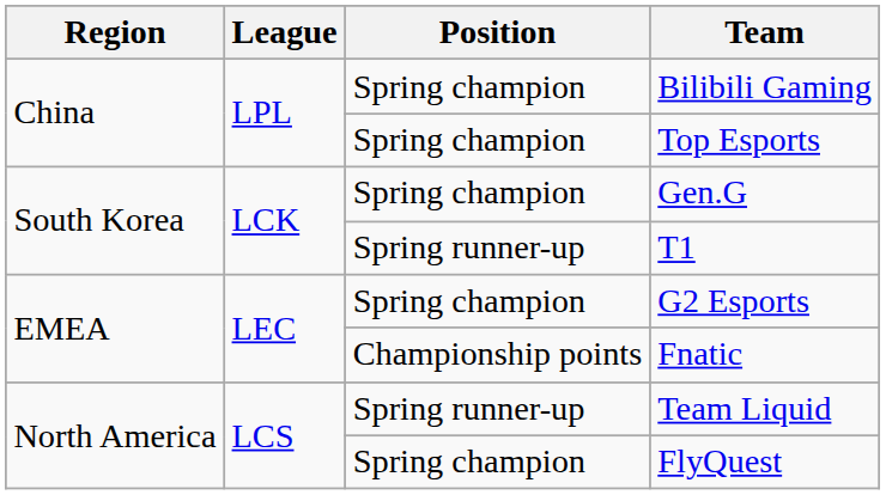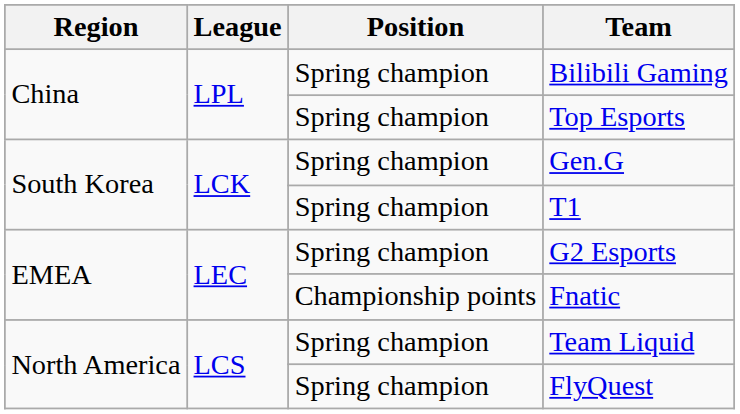T1 | Position: Spring runner-up -> Spring champion
Team Liquid | Position: Spring runner-up -> Spring champion
